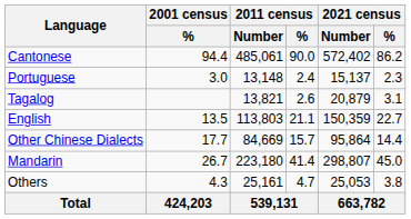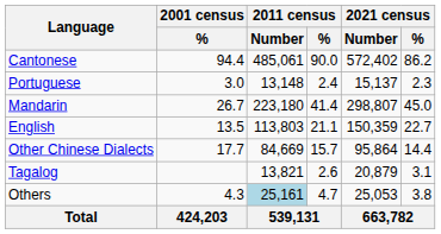rows swapped: Mandarin <-> Tagalog
Others | 2011 census / Number: no background -> lightblue background
